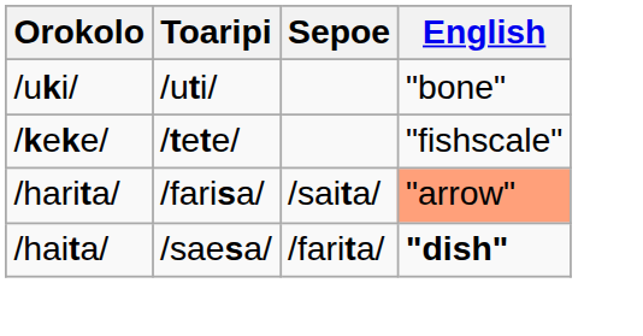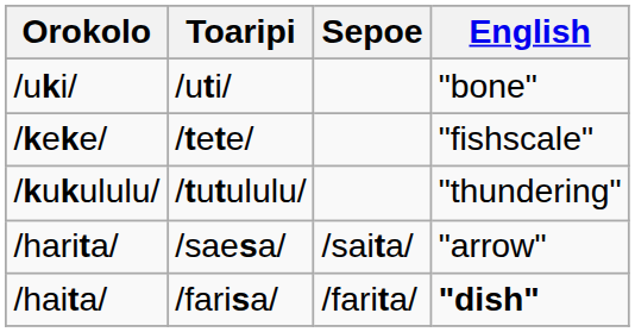+ row: /kukululu/ | /tutululu/ | "thundering"
/harita/ | Toaripi: /farisa/ -> /saesa/
/harita/ | English: lightsalmon background -> no background
/haita/ | Toaripi: /saesa/ -> /farisa/
